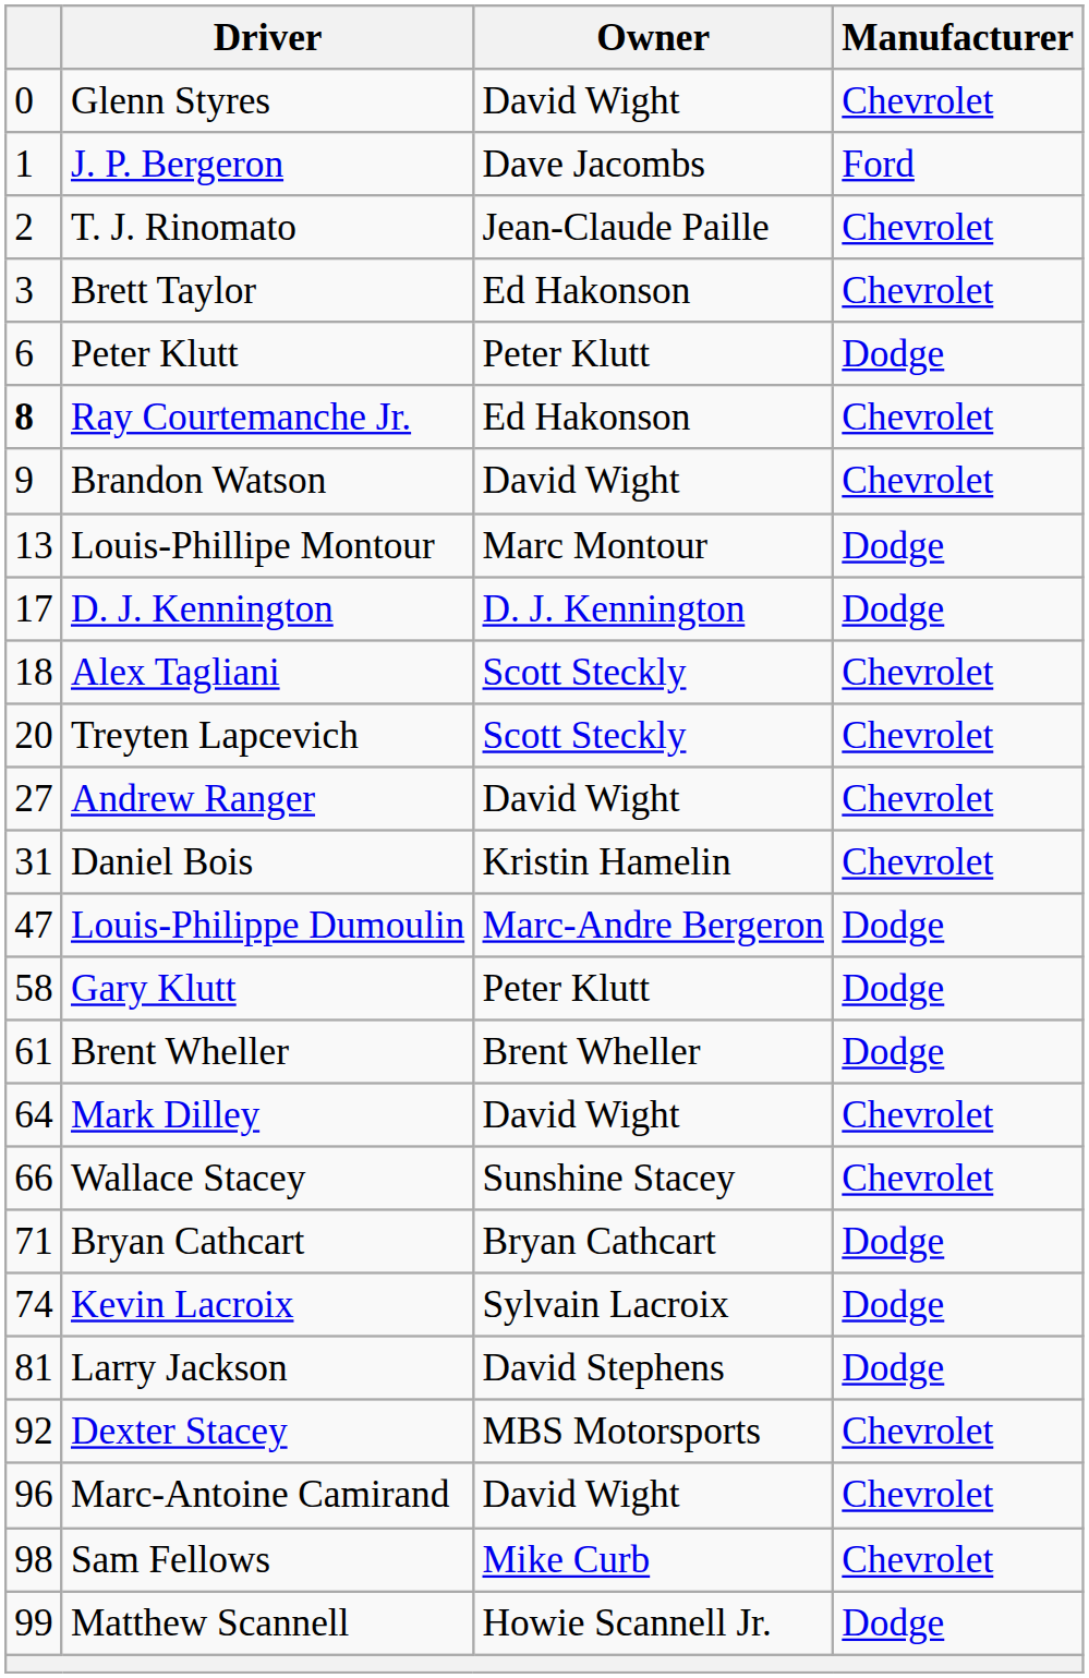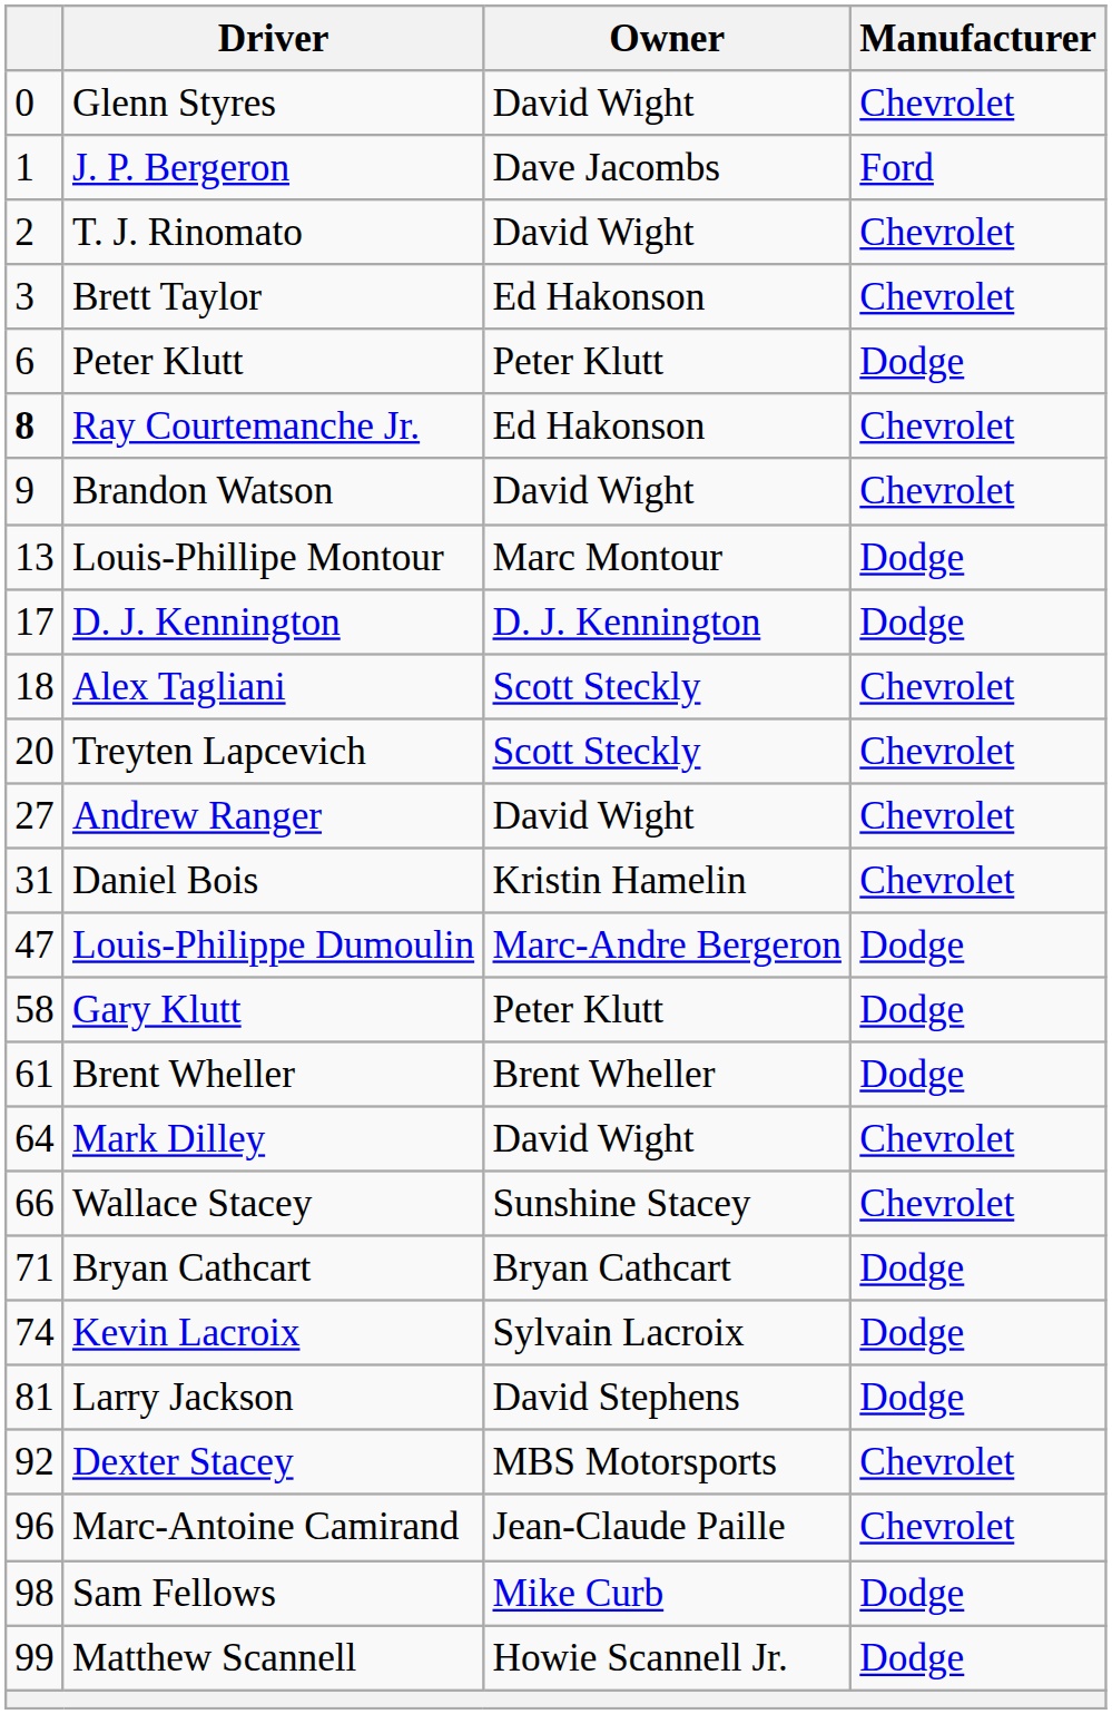T. J. Rinomato | Owner: Jean-Claude Paille -> David Wight
Marc-Antoine Camirand | Owner: David Wight -> Jean-Claude Paille
Sam Fellows | Manufacturer: Chevrolet -> Dodge
